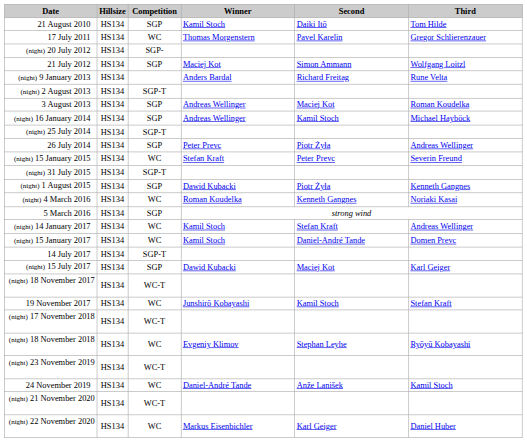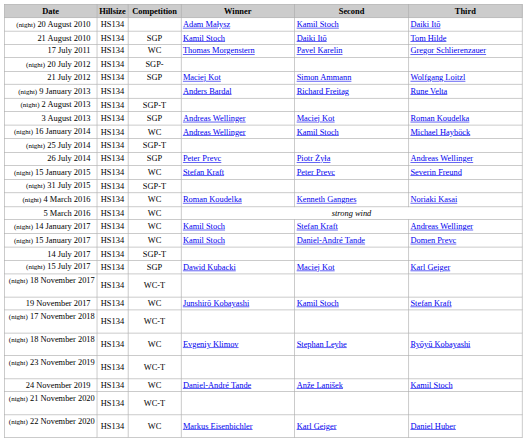+ row: (night) 20 August 2010 | HS134 | Adam Małysz | Kamil Stoch | Daiki Itō
(night) 16 January 2014 | Competition: SGP -> WC
- row: (night) 1 August 2015 | HS134 | SGP | Dawid Kubacki | Piotr Żyła | Kenneth Gangnes
5 March 2016 | Competition: SGP -> WC
